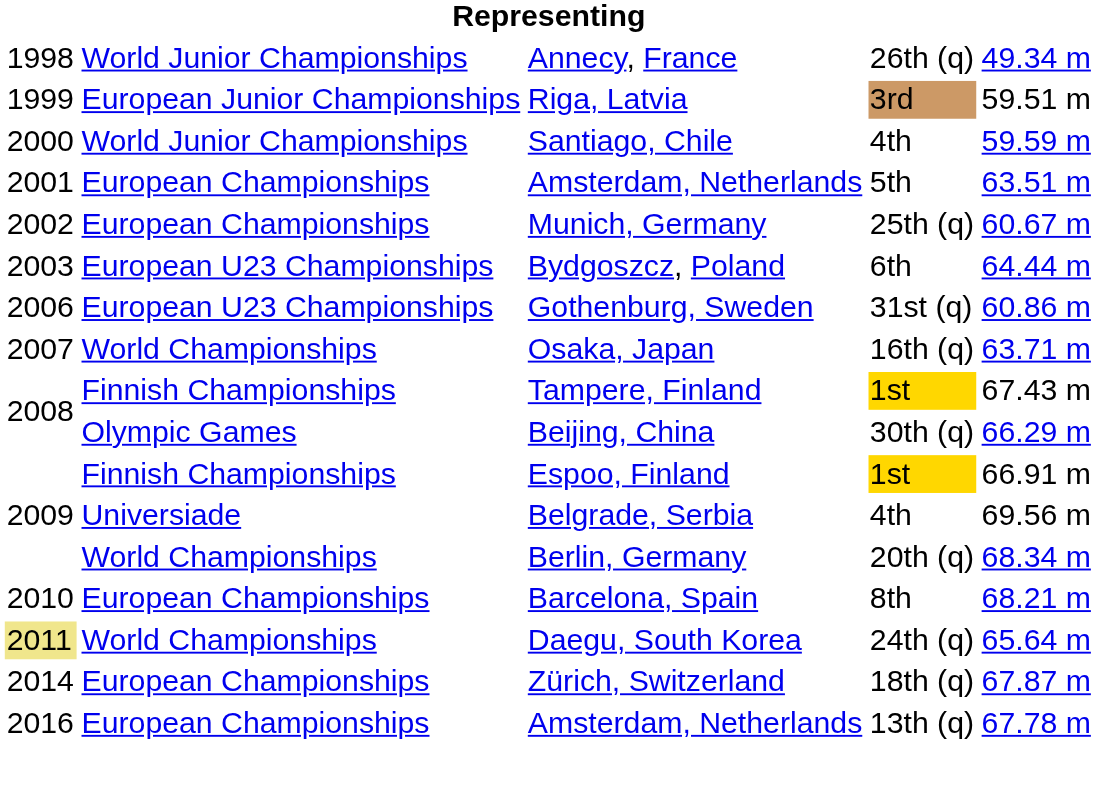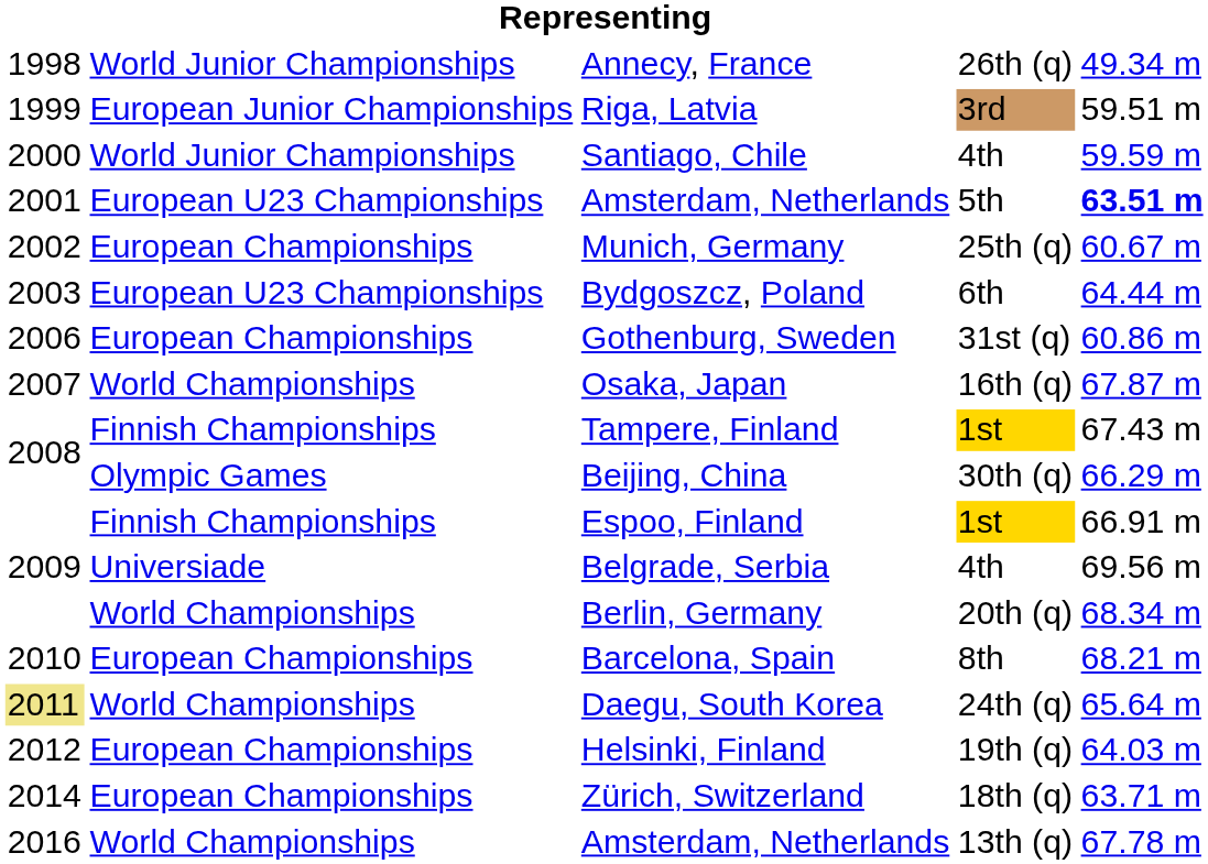Amsterdam, Netherlands / 5th | column 2: European Championships -> European U23 Championships
Amsterdam, Netherlands / 5th | column 5: normal -> bold
Gothenburg, Sweden | column 2: European U23 Championships -> European Championships
Osaka, Japan | column 5: 63.71 m -> 67.87 m
+ row: 2012 | European Championships | Helsinki, Finland | 19th (q) | 64.03 m
Zürich, Switzerland | column 5: 67.87 m -> 63.71 m
Amsterdam, Netherlands / 13th (q) | column 2: European Championships -> World Championships
